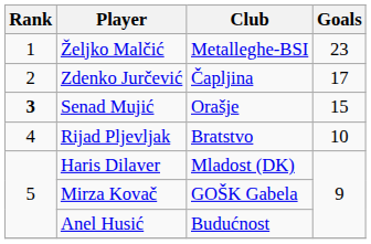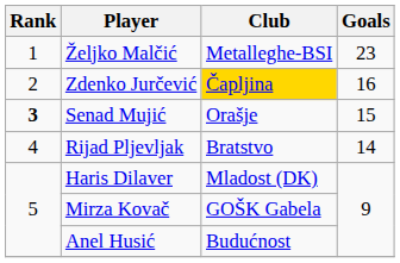Zdenko Jurčević | Club: no background -> gold background
Zdenko Jurčević | Goals: 17 -> 16
Rijad Pljevljak | Goals: 10 -> 14
